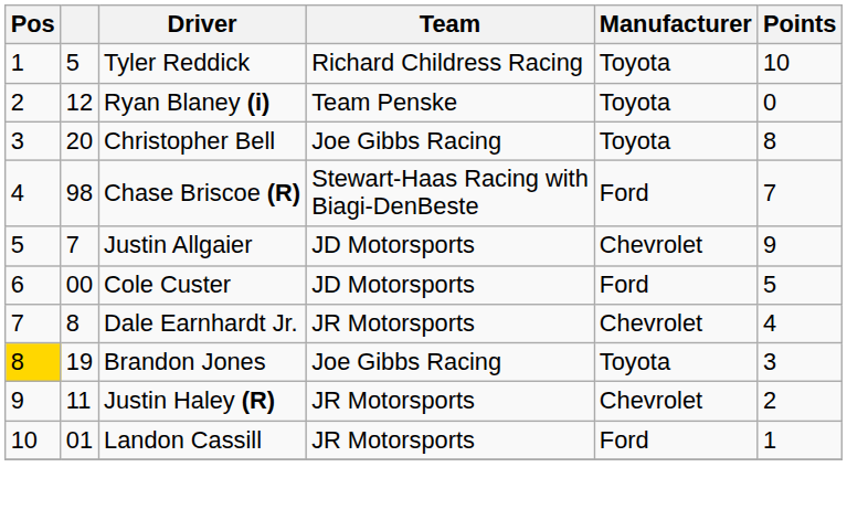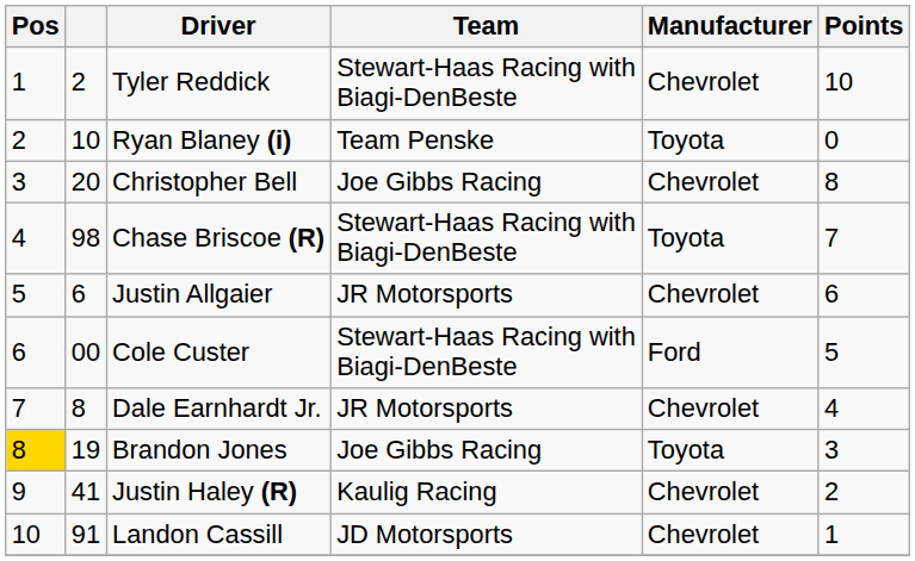Tyler Reddick | column 2: 5 -> 2
Tyler Reddick | Team: Richard Childress Racing -> Stewart-Haas Racing with Biagi-DenBeste
Tyler Reddick | Manufacturer: Toyota -> Chevrolet
Ryan Blaney (i) | column 2: 12 -> 10
Christopher Bell | Manufacturer: Toyota -> Chevrolet
Chase Briscoe (R) | Manufacturer: Ford -> Toyota
Justin Allgaier | column 2: 7 -> 6
Justin Allgaier | Team: JD Motorsports -> JR Motorsports
Justin Allgaier | Points: 9 -> 6
Cole Custer | Team: JD Motorsports -> Stewart-Haas Racing with Biagi-DenBeste
Justin Haley (R) | column 2: 11 -> 41
Justin Haley (R) | Team: JR Motorsports -> Kaulig Racing
Landon Cassill | column 2: 01 -> 91
Landon Cassill | Team: JR Motorsports -> JD Motorsports
Landon Cassill | Manufacturer: Ford -> Chevrolet
